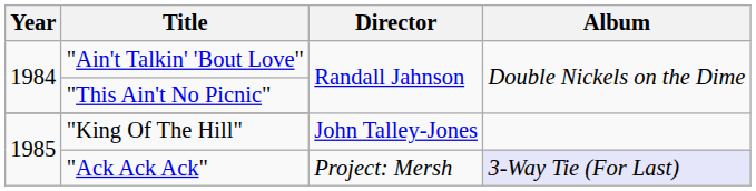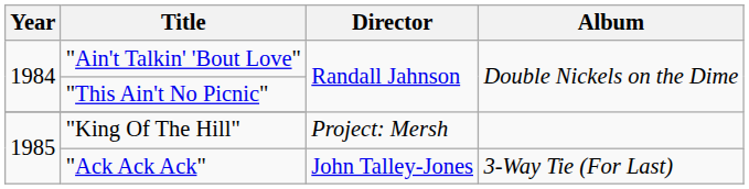"King Of The Hill" | Director: John Talley-Jones -> Project: Mersh
"Ack Ack Ack" | Director: Project: Mersh -> John Talley-Jones
"Ack Ack Ack" | Album: lavender background -> no background
